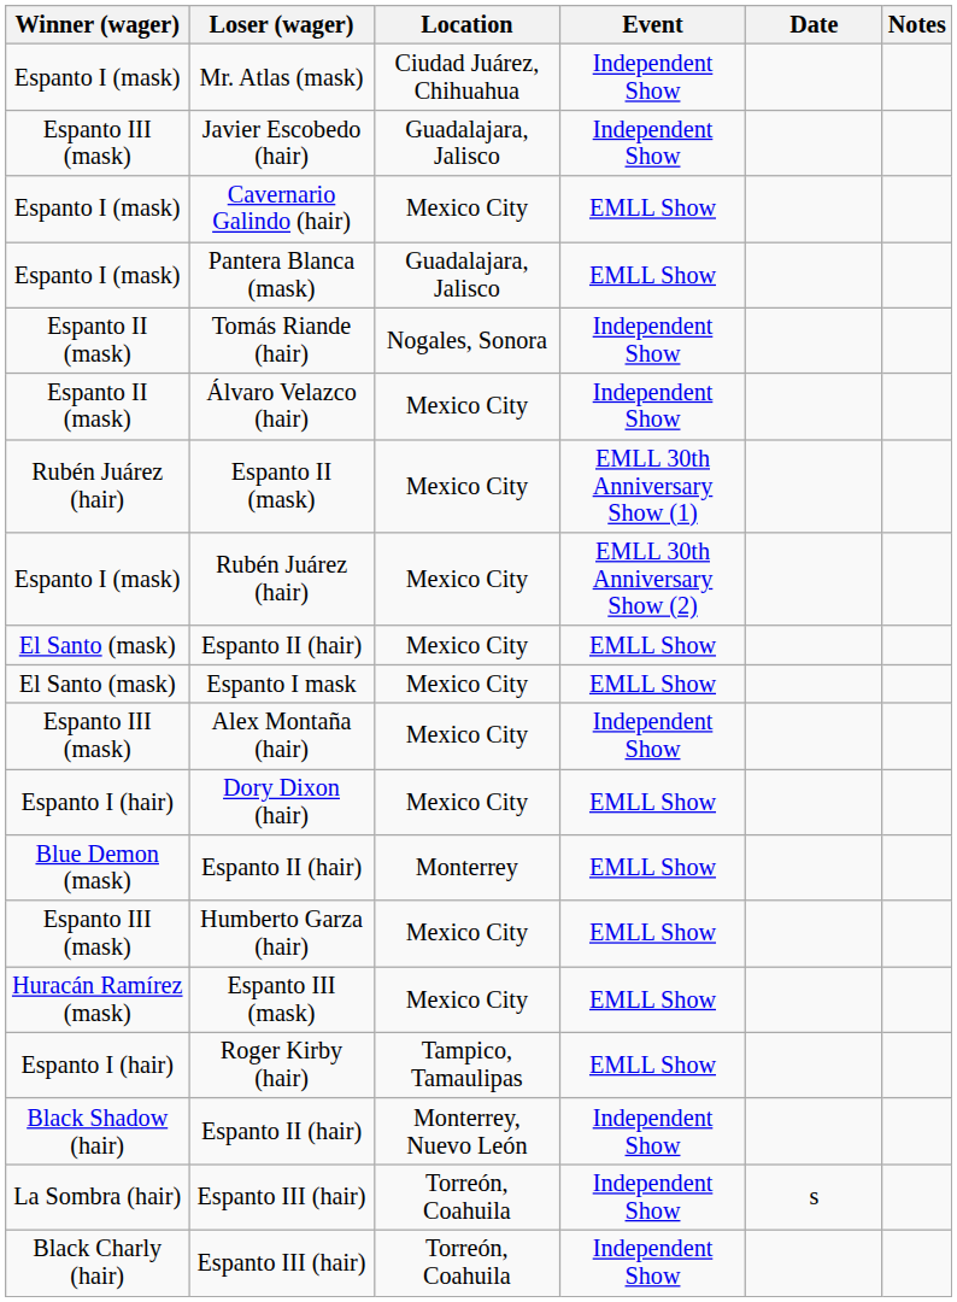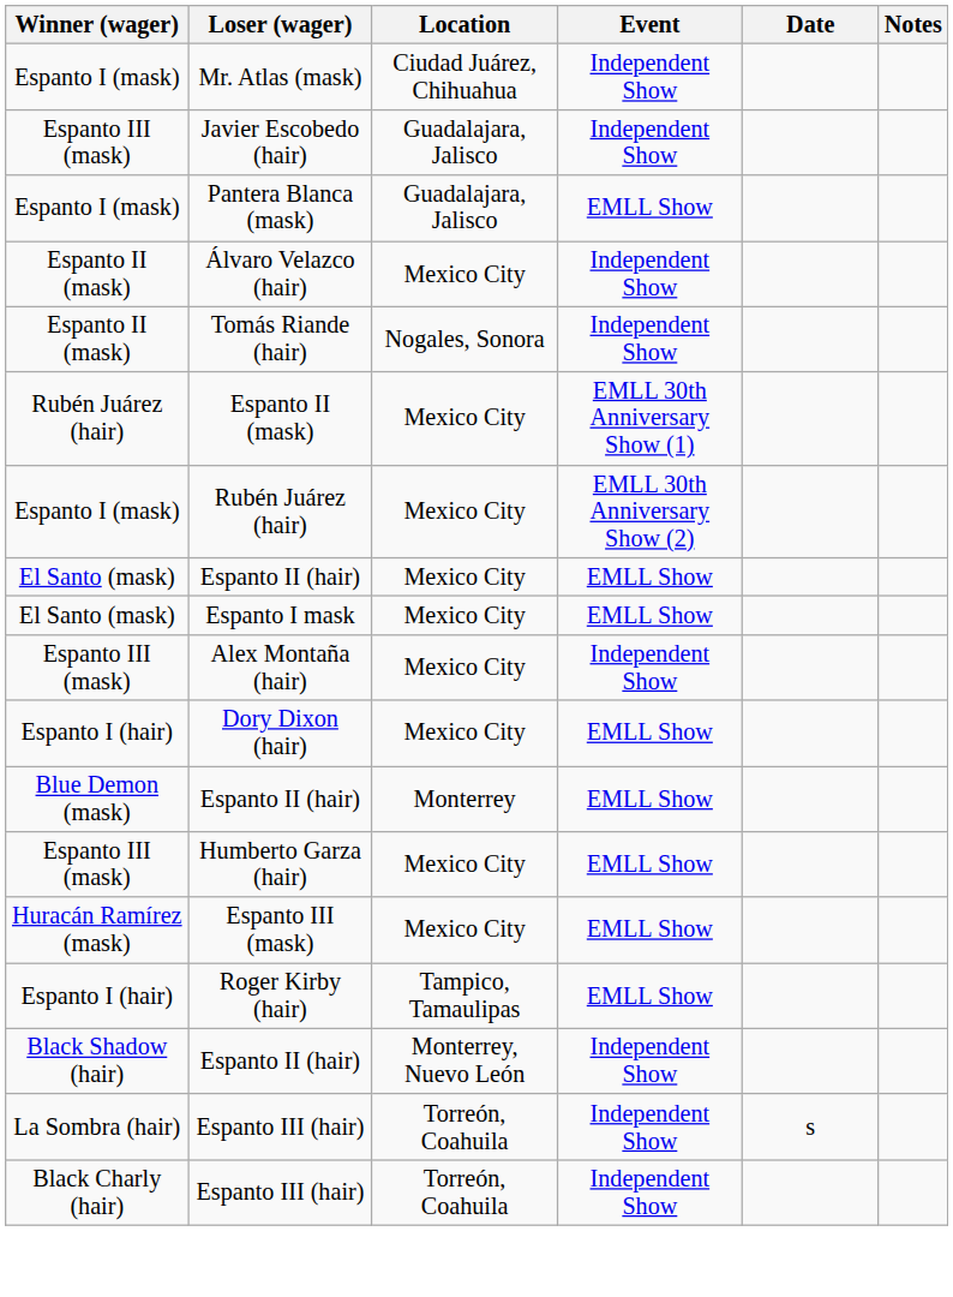- row: Espanto I (mask) | Cavernario Galindo (hair) | Mexico City | EMLL Show
rows swapped: Tomás Riande (hair) <-> Álvaro Velazco (hair)
